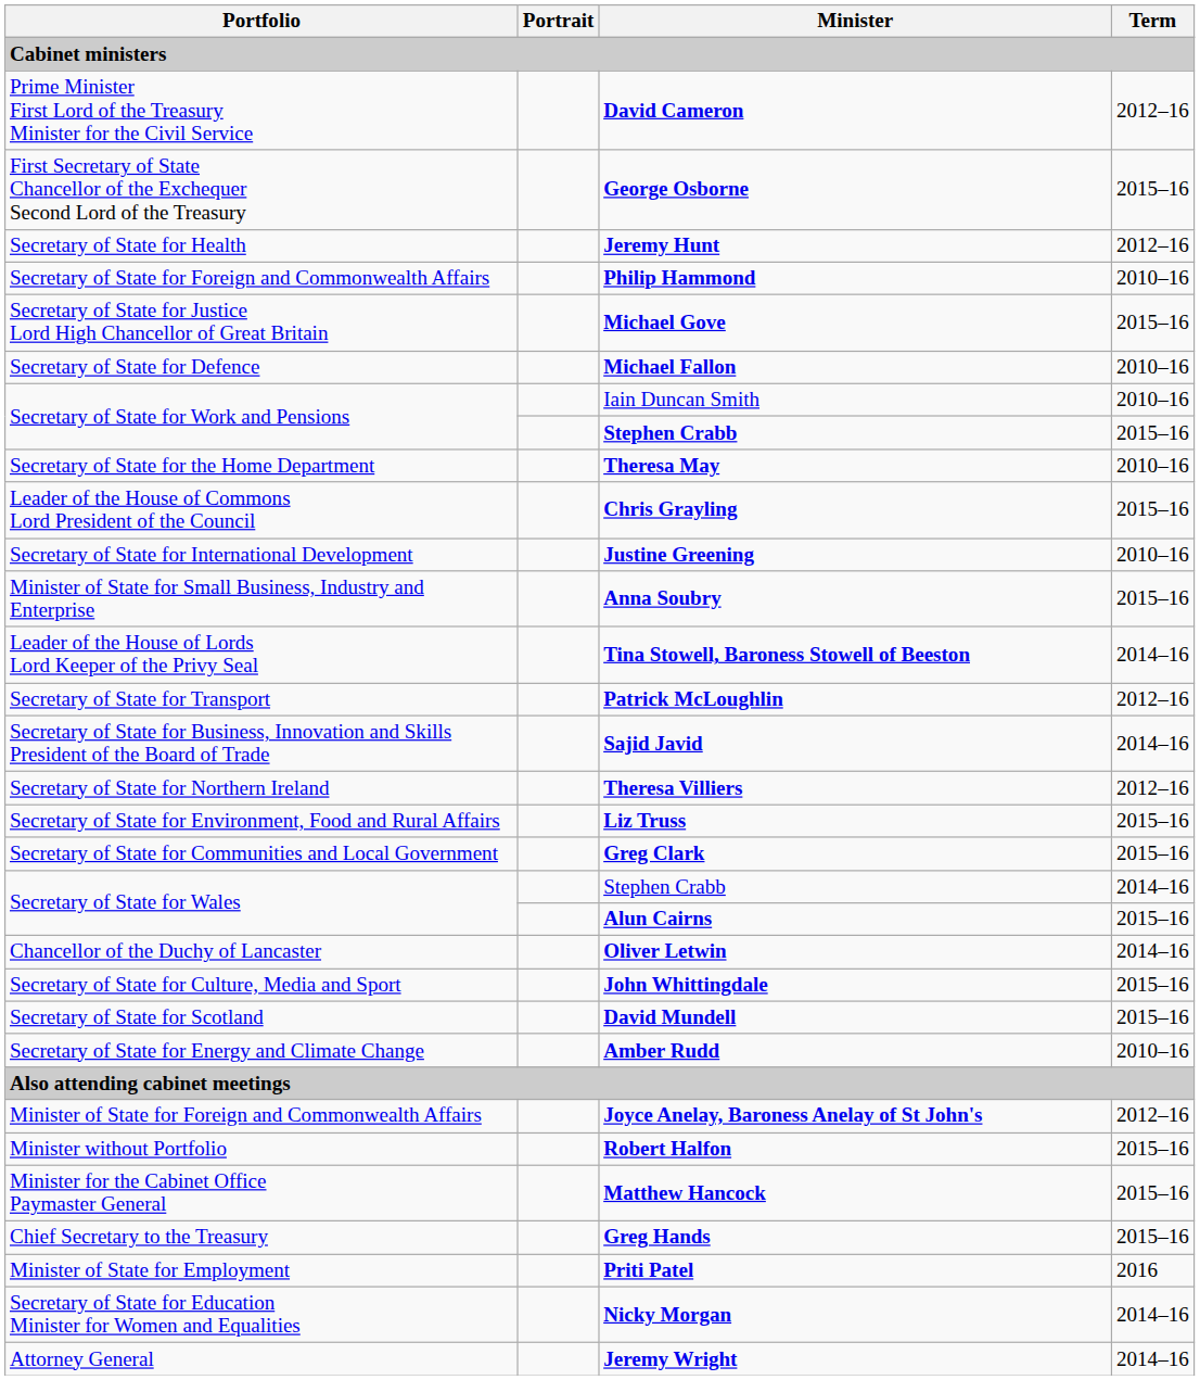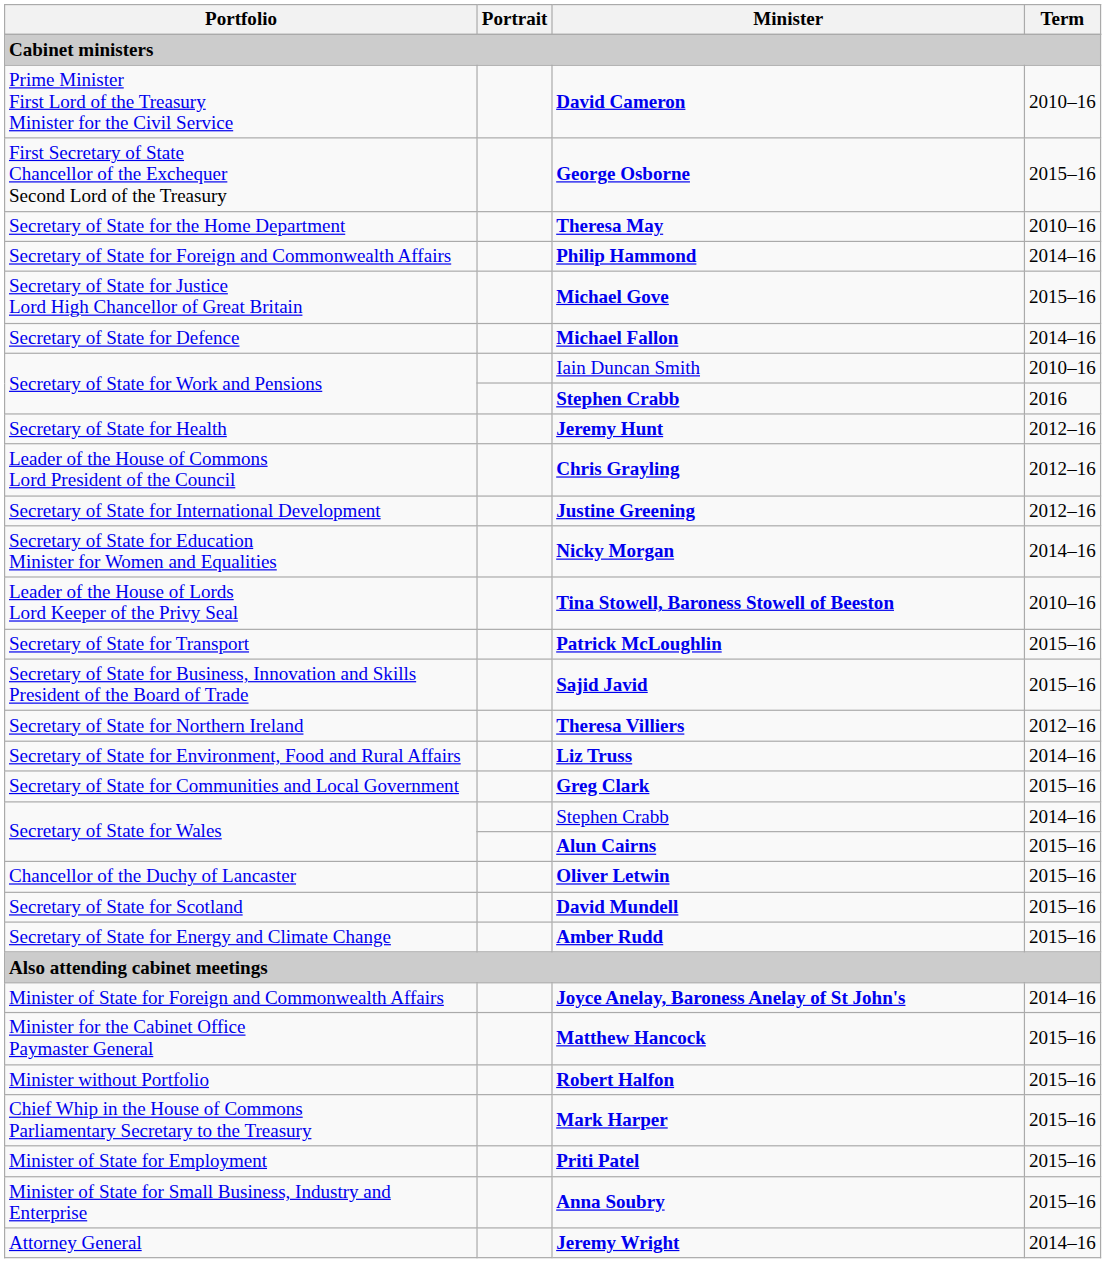David Cameron | Term: 2012–16 -> 2010–16
rows swapped: Theresa May <-> Jeremy Hunt
Philip Hammond | Term: 2010–16 -> 2014–16
Michael Fallon | Term: 2010–16 -> 2014–16
Secretary of State for Work and Pensions / Stephen Crabb | Term: 2015–16 -> 2016
Chris Grayling | Term: 2015–16 -> 2012–16
Justine Greening | Term: 2010–16 -> 2012–16
rows swapped: Nicky Morgan <-> Anna Soubry
Tina Stowell, Baroness Stowell of Beeston | Term: 2014–16 -> 2010–16
Patrick McLoughlin | Term: 2012–16 -> 2015–16
Sajid Javid | Term: 2014–16 -> 2015–16
Liz Truss | Term: 2015–16 -> 2014–16
Oliver Letwin | Term: 2014–16 -> 2015–16
- row: Secretary of State for Culture, Media and Sport | John Whittingdale | 2015–16
Amber Rudd | Term: 2010–16 -> 2015–16
Joyce Anelay, Baroness Anelay of St John's | Term: 2012–16 -> 2014–16
rows swapped: Robert Halfon <-> Matthew Hancock
- row: Chief Secretary to the Treasury | Greg Hands | 2015–16
+ row: Chief Whip in the House of Commons Parliamentary Secretary to the Treasury | Mark Harper | 2015–16
Priti Patel | Term: 2016 -> 2015–16
